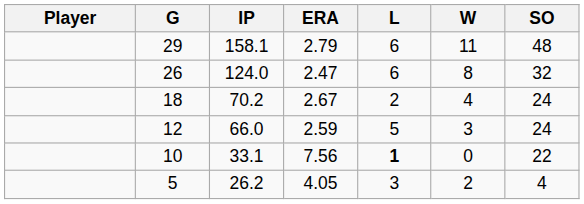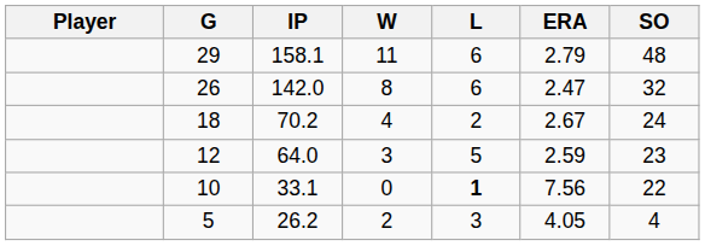columns swapped: W <-> ERA
26 | IP: 124.0 -> 142.0
12 | IP: 66.0 -> 64.0
12 | SO: 24 -> 23
